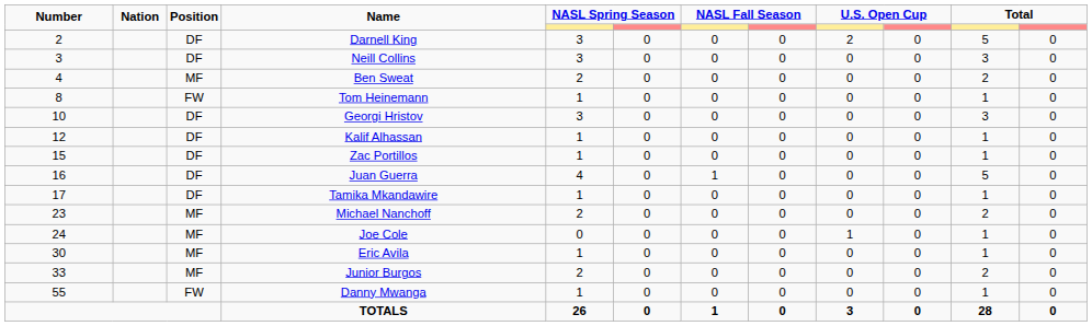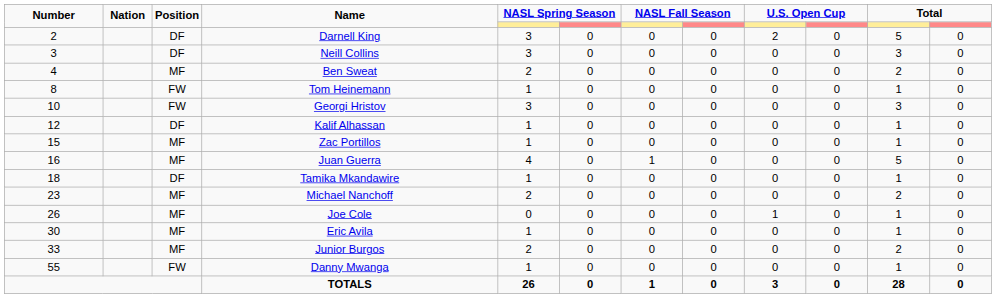Georgi Hristov | Position: DF -> FW
Zac Portillos | Position: DF -> MF
Juan Guerra | Position: DF -> MF
Tamika Mkandawire | Number: 17 -> 18
Joe Cole | Number: 24 -> 26
